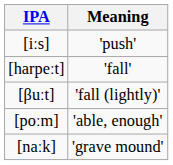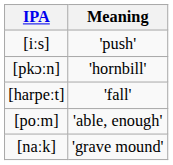+ row: [pkɔːn] | 'hornbill'
- row: [βuːt] | 'fall (lightly)'
